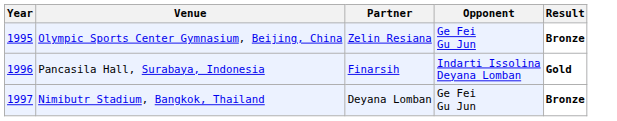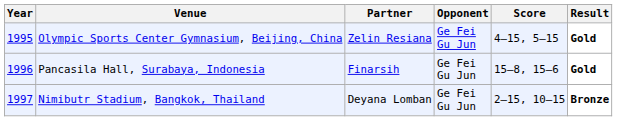+ column: Score | 4–15, 5–15 | 15–8, 15–6 | 2–15, 10–15
Olympic Sports Center Gymnasium, Beijing, China | Result: Bronze -> Gold
Pancasila Hall, Surabaya, Indonesia | Opponent: Indarti Issolina Deyana Lomban -> Ge Fei Gu Jun
